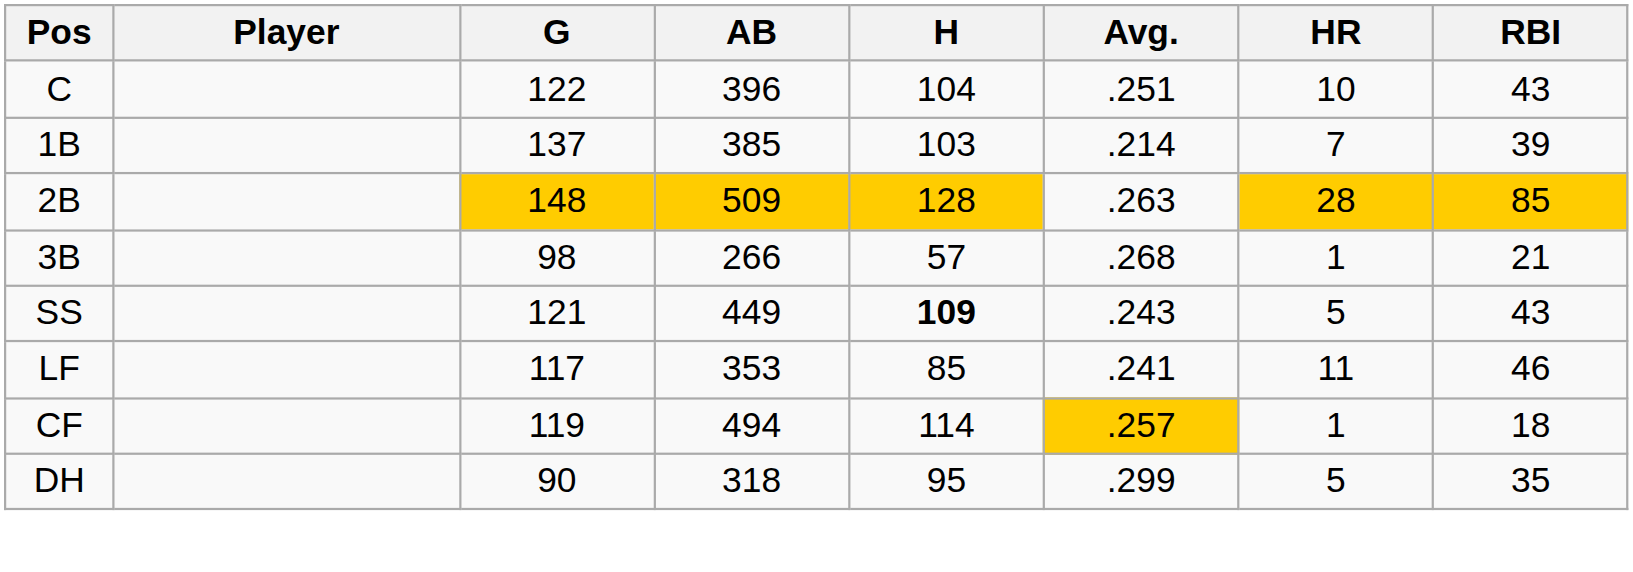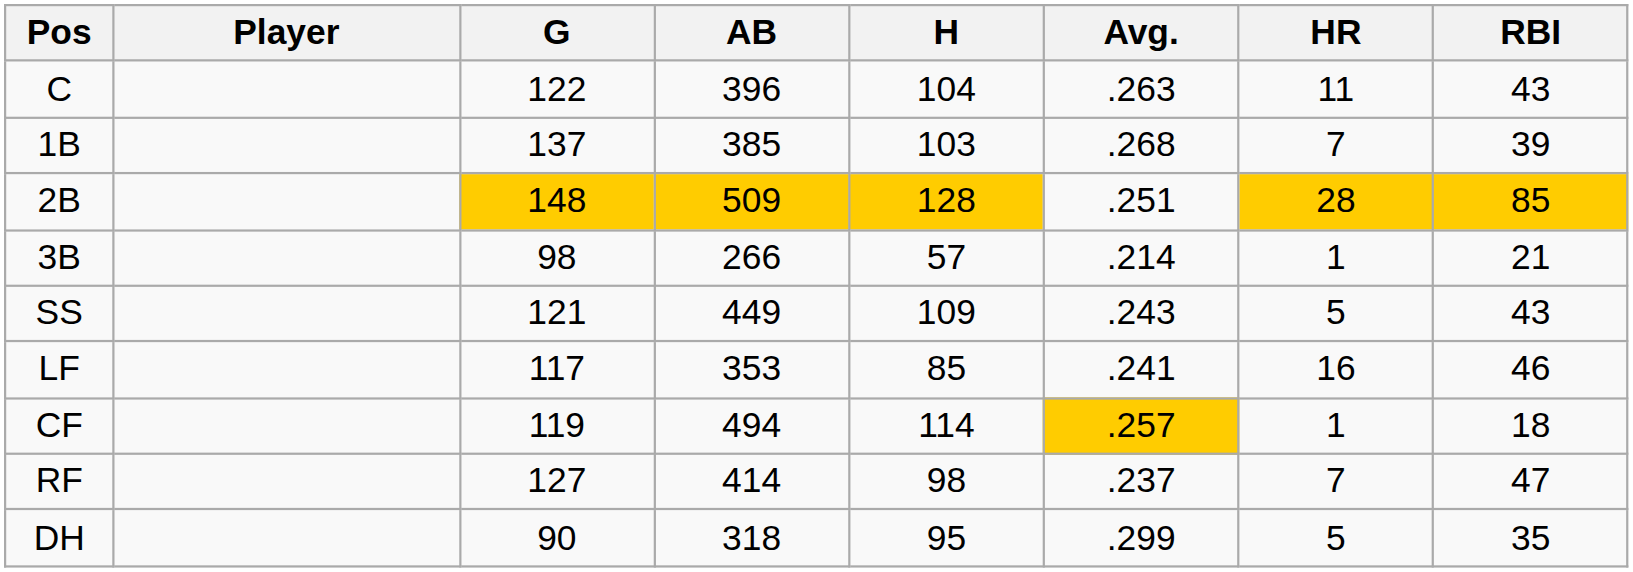C | Avg.: .251 -> .263
C | HR: 10 -> 11
1B | Avg.: .214 -> .268
2B | Avg.: .263 -> .251
3B | Avg.: .268 -> .214
SS | H: bold -> normal
LF | HR: 11 -> 16
+ row: RF | 127 | 414 | 98 | .237 | 7 | 47
